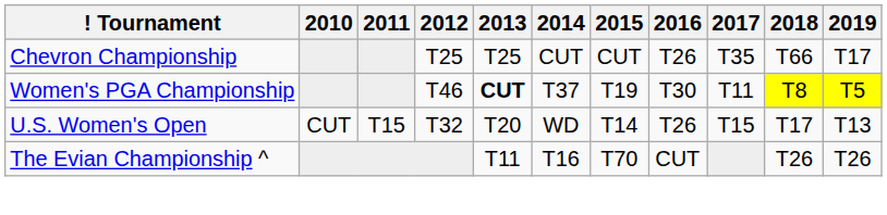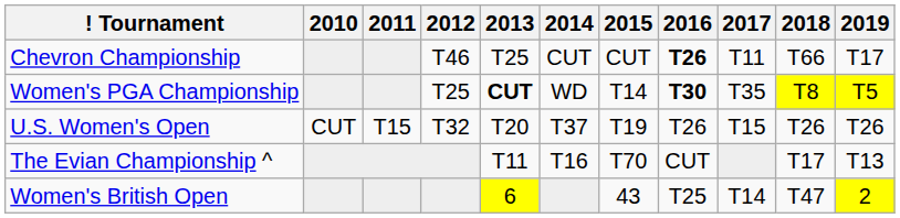Chevron Championship | 2012: T25 -> T46
Chevron Championship | 2016: normal -> bold
Chevron Championship | 2017: T35 -> T11
Women's PGA Championship | 2012: T46 -> T25
Women's PGA Championship | 2014: T37 -> WD
Women's PGA Championship | 2015: T19 -> T14
Women's PGA Championship | 2016: normal -> bold
Women's PGA Championship | 2017: T11 -> T35
U.S. Women's Open | 2014: WD -> T37
U.S. Women's Open | 2015: T14 -> T19
U.S. Women's Open | 2018: T17 -> T26
U.S. Women's Open | 2019: T13 -> T26
The Evian Championship ^ | 2018: T26 -> T17
The Evian Championship ^ | 2019: T26 -> T13
+ row: Women's British Open | 6 | 43 | T25 | T14 | T47 | 2
